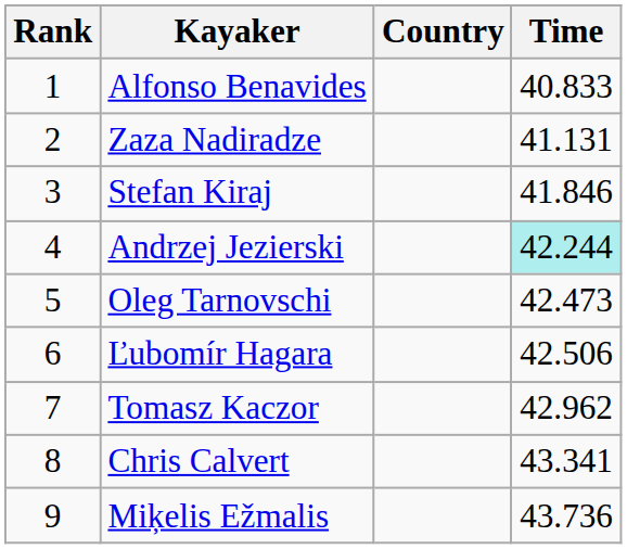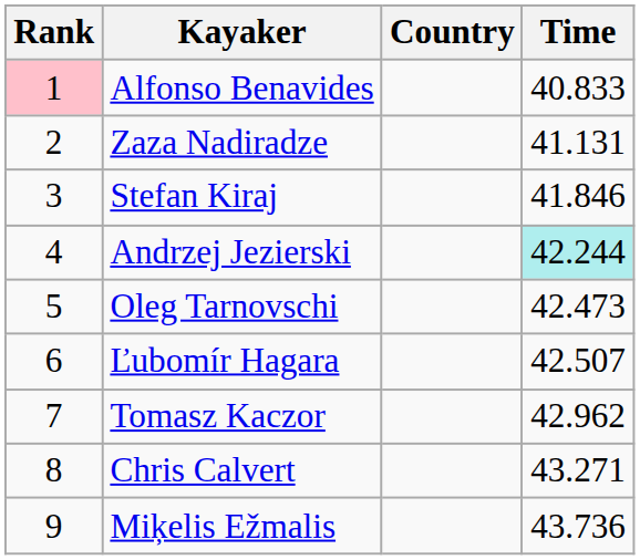Alfonso Benavides | Rank: no background -> pink background
Ľubomír Hagara | Time: 42.506 -> 42.507
Chris Calvert | Time: 43.341 -> 43.271
